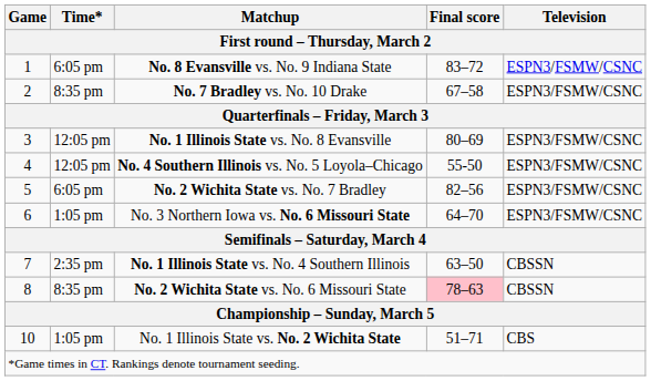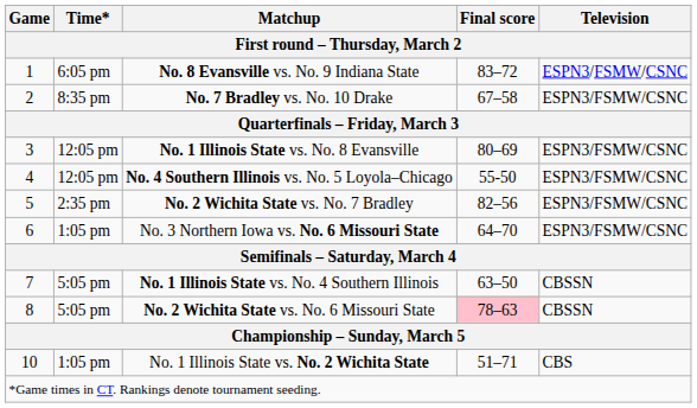No. 2 Wichita State vs. No. 7 Bradley | Time*: 6:05 pm -> 2:35 pm
No. 1 Illinois State vs. No. 4 Southern Illinois | Time*: 2:35 pm -> 5:05 pm
No. 2 Wichita State vs. No. 6 Missouri State | Time*: 8:35 pm -> 5:05 pm
